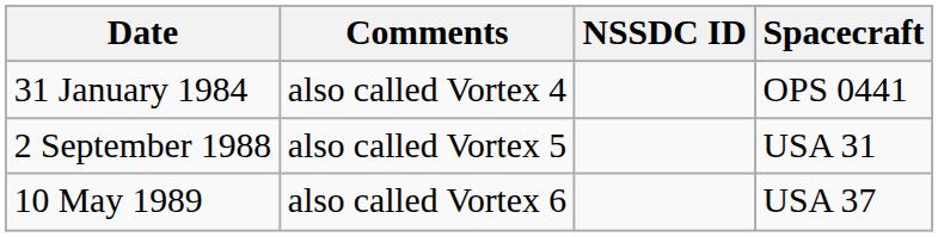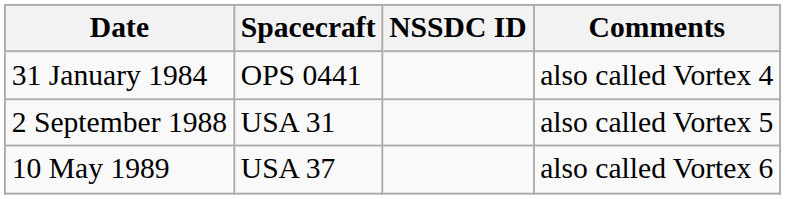columns swapped: Spacecraft <-> Comments
